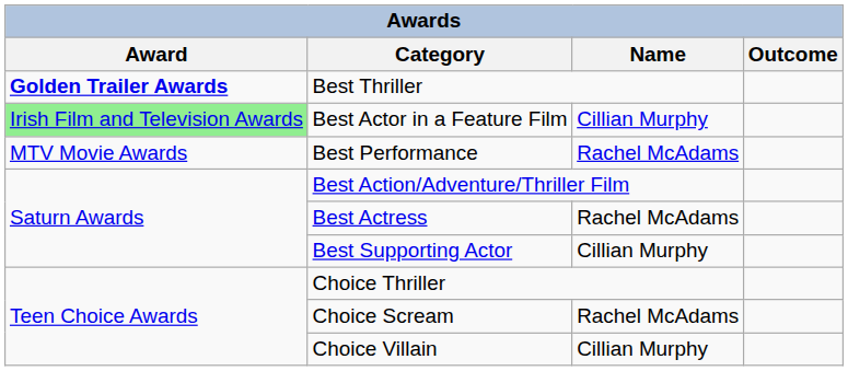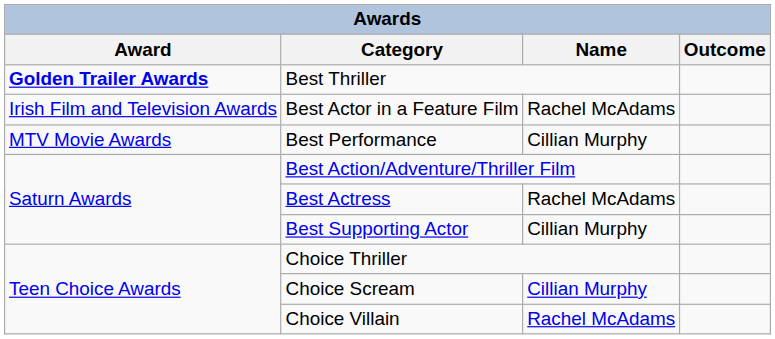Best Actor in a Feature Film | Award: lightgreen background -> no background
Best Actor in a Feature Film | Name: Cillian Murphy -> Rachel McAdams
Best Performance | Name: Rachel McAdams -> Cillian Murphy
Choice Scream | Name: Rachel McAdams -> Cillian Murphy
Choice Villain | Name: Cillian Murphy -> Rachel McAdams
